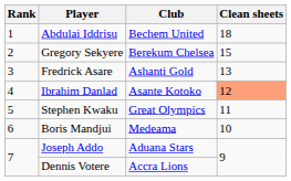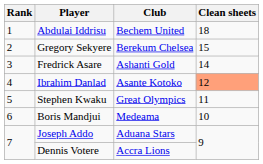Fredrick Asare | Clean sheets: 13 -> 14
